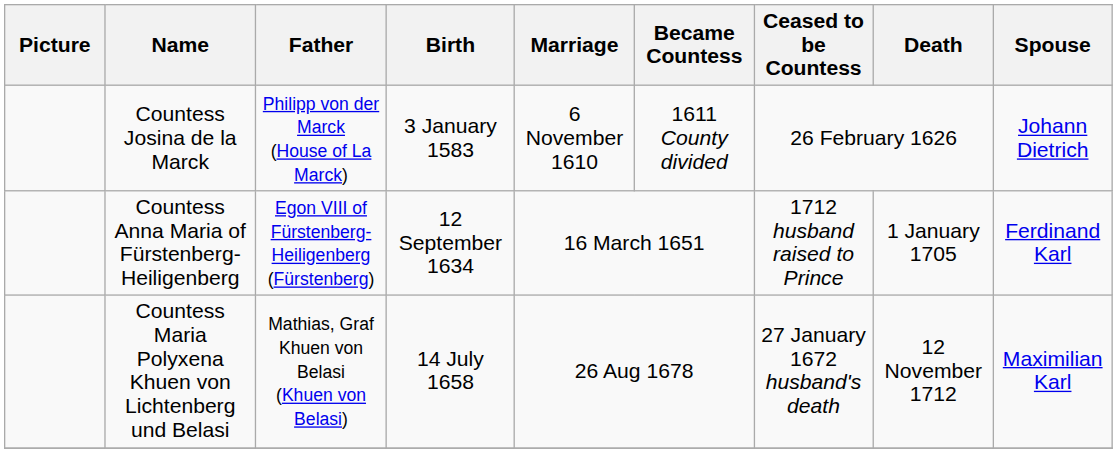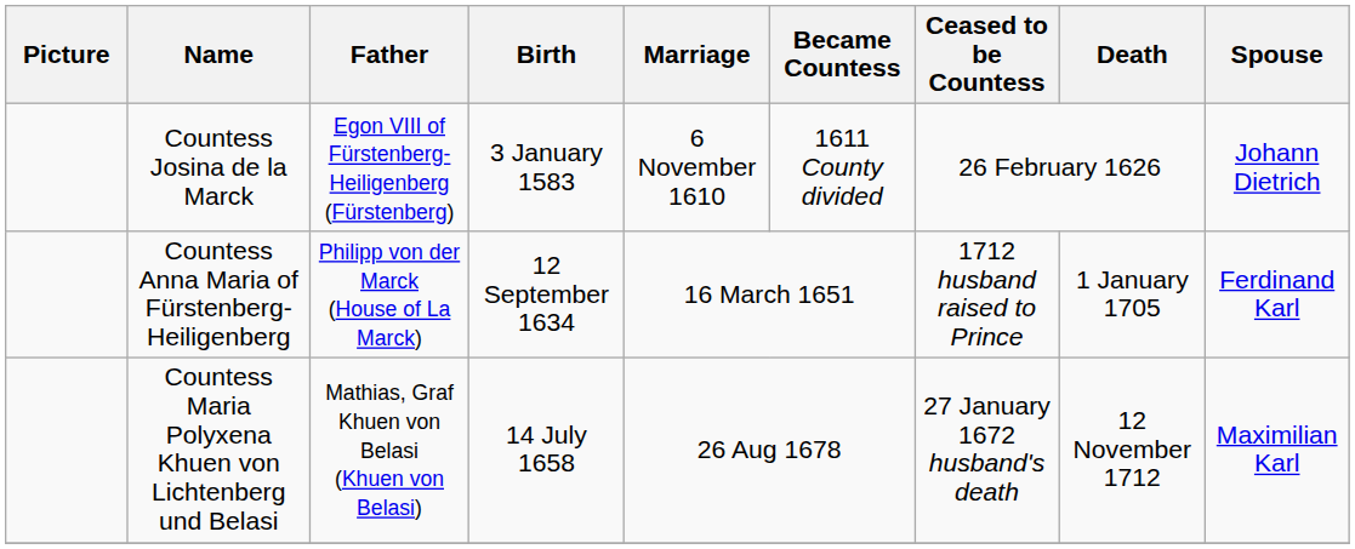Countess Josina de la Marck | Father: Philipp von der Marck (House of La Marck) -> Egon VIII of Fürstenberg-Heiligenberg (Fürstenberg)
Countess Anna Maria of Fürstenberg-Heiligenberg | Father: Egon VIII of Fürstenberg-Heiligenberg (Fürstenberg) -> Philipp von der Marck (House of La Marck)
